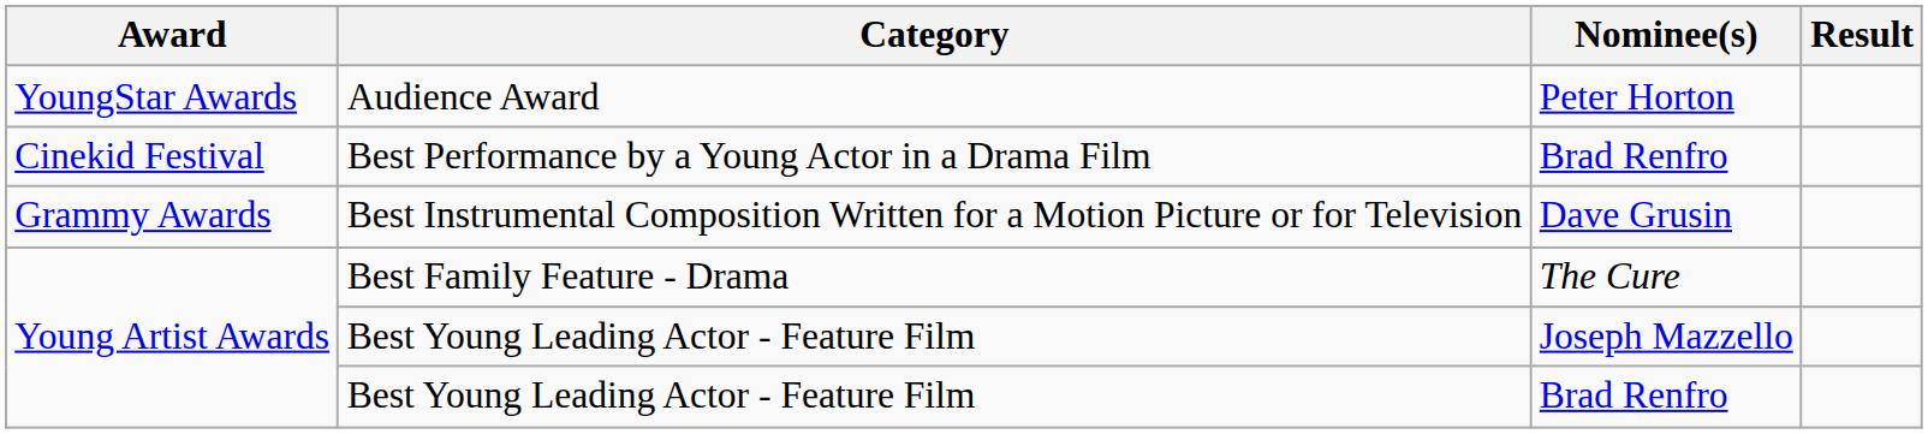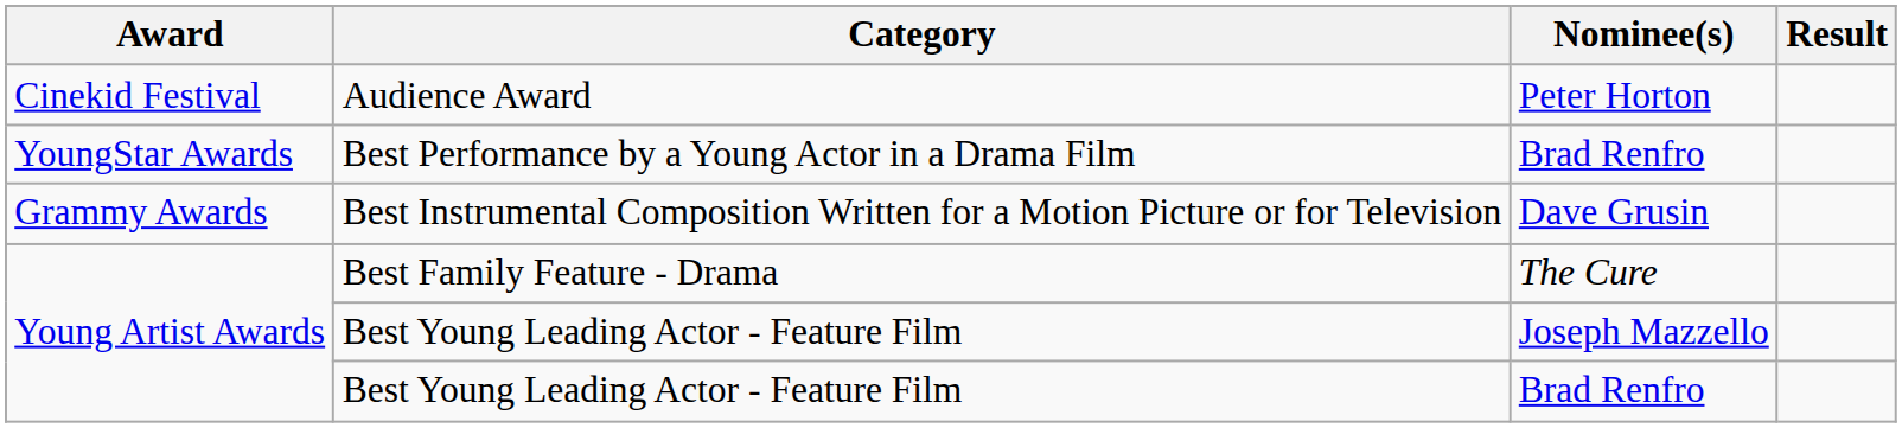Audience Award | Award: YoungStar Awards -> Cinekid Festival
Best Performance by a Young Actor in a Drama Film | Award: Cinekid Festival -> YoungStar Awards
